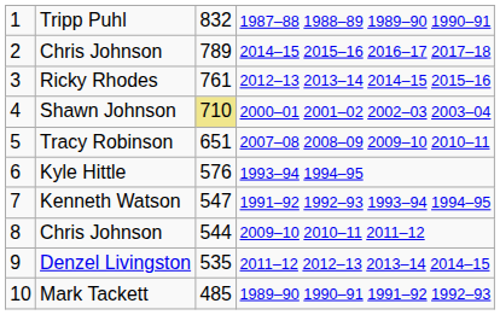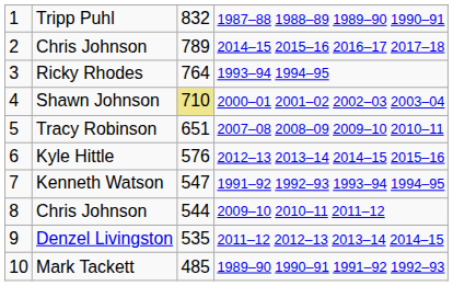Ricky Rhodes | column 3: 761 -> 764
Ricky Rhodes | column 4: 2012–13 2013–14 2014–15 2015–16 -> 1993–94 1994–95
Kyle Hittle | column 4: 1993–94 1994–95 -> 2012–13 2013–14 2014–15 2015–16
